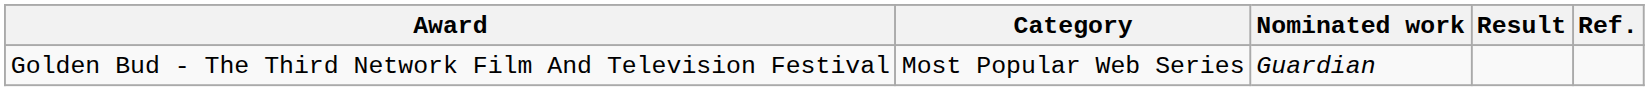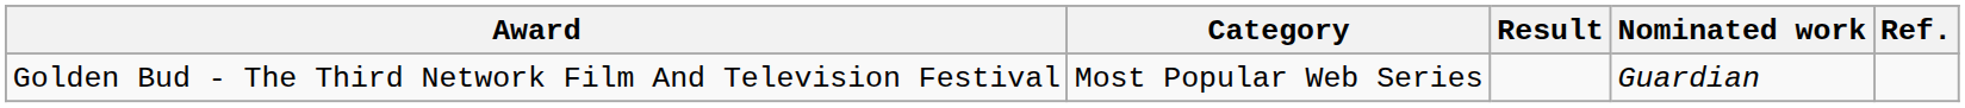columns swapped: Nominated work <-> Result
